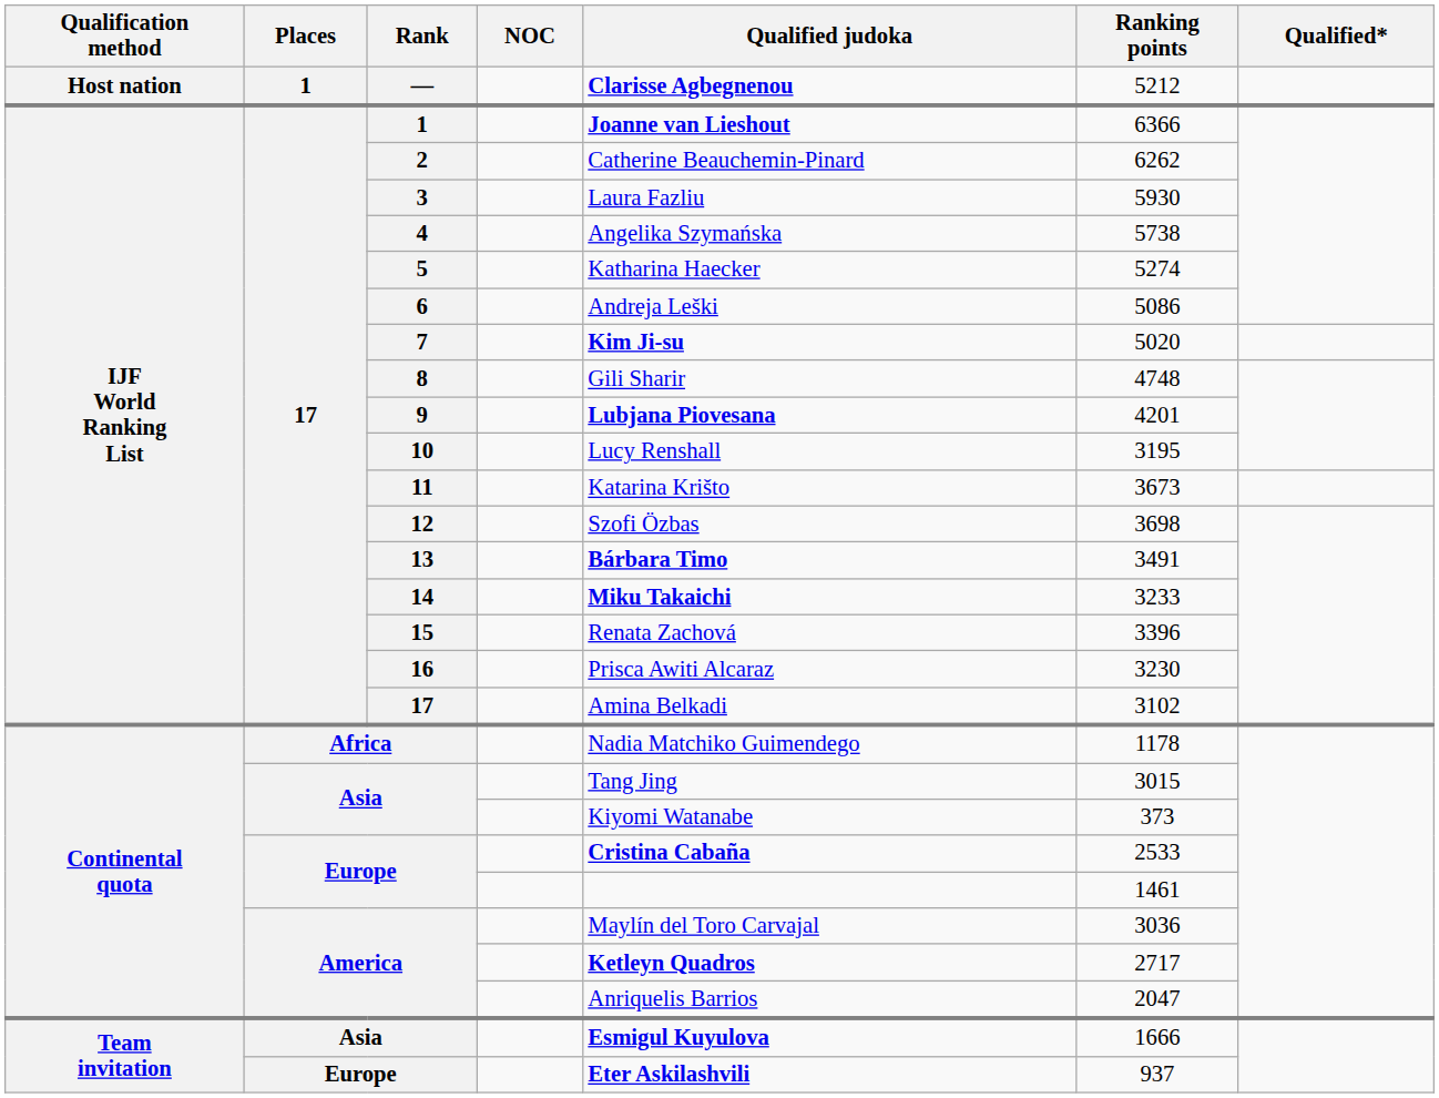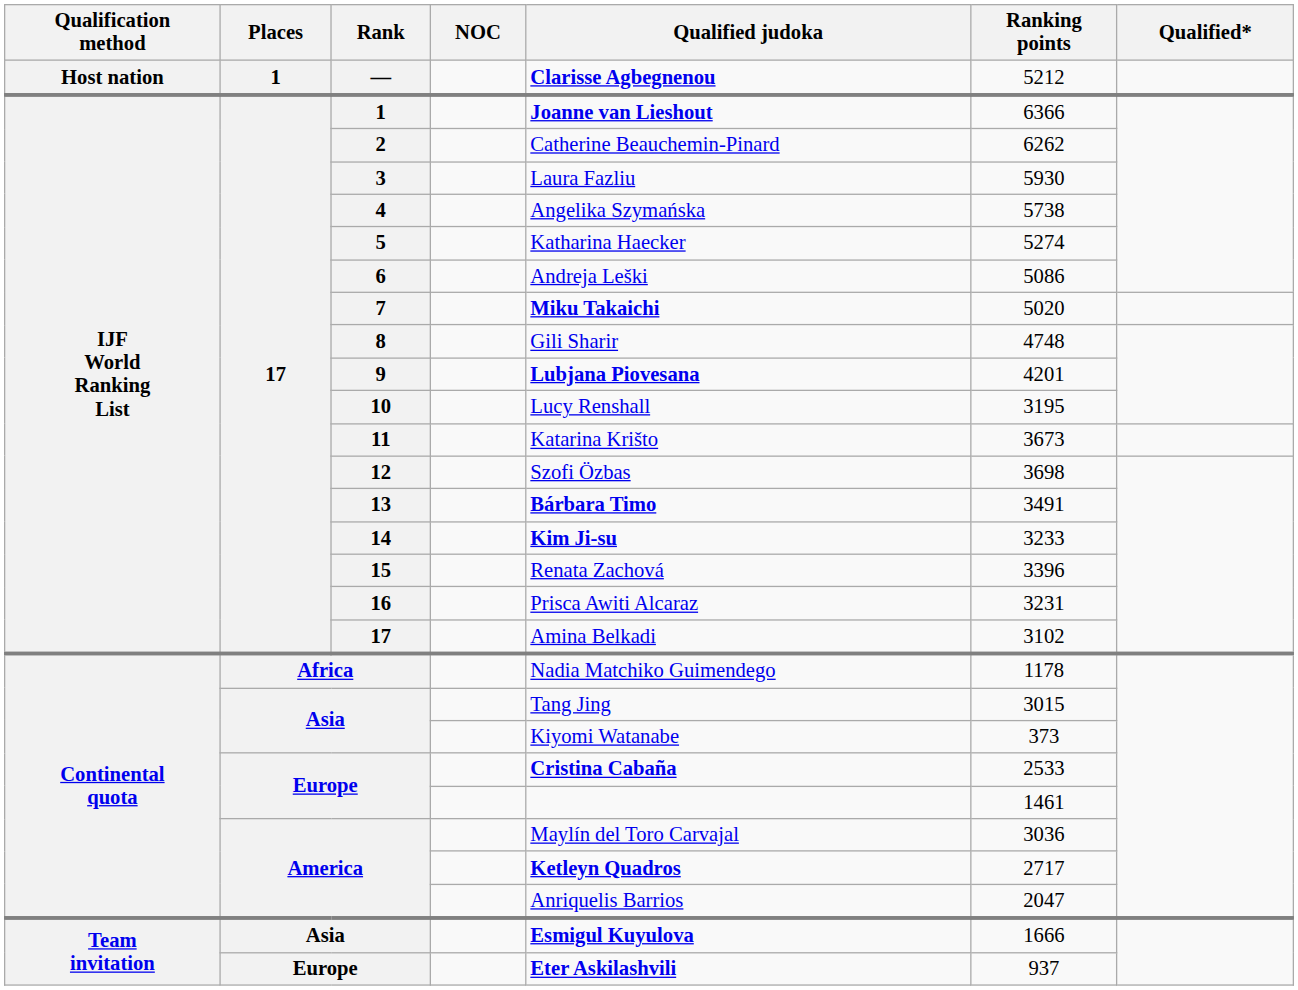7 | Qualified judoka: Kim Ji-su -> Miku Takaichi
14 | Qualified judoka: Miku Takaichi -> Kim Ji-su
16 | Ranking points: 3230 -> 3231
